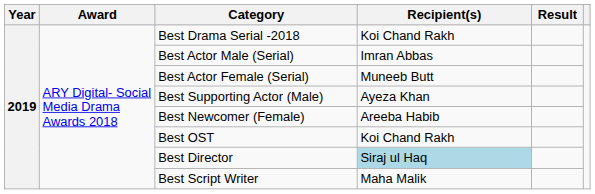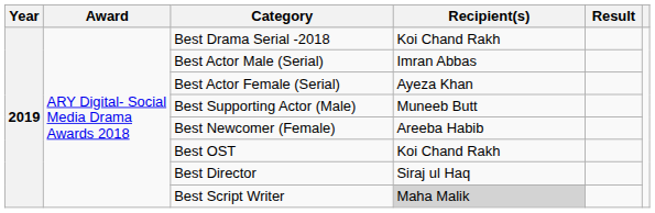Best Actor Female (Serial) | Recipient(s): Muneeb Butt -> Ayeza Khan
Best Supporting Actor (Male) | Recipient(s): Ayeza Khan -> Muneeb Butt
Best Director | Recipient(s): lightblue background -> no background
Best Script Writer | Recipient(s): no background -> lightgrey background
